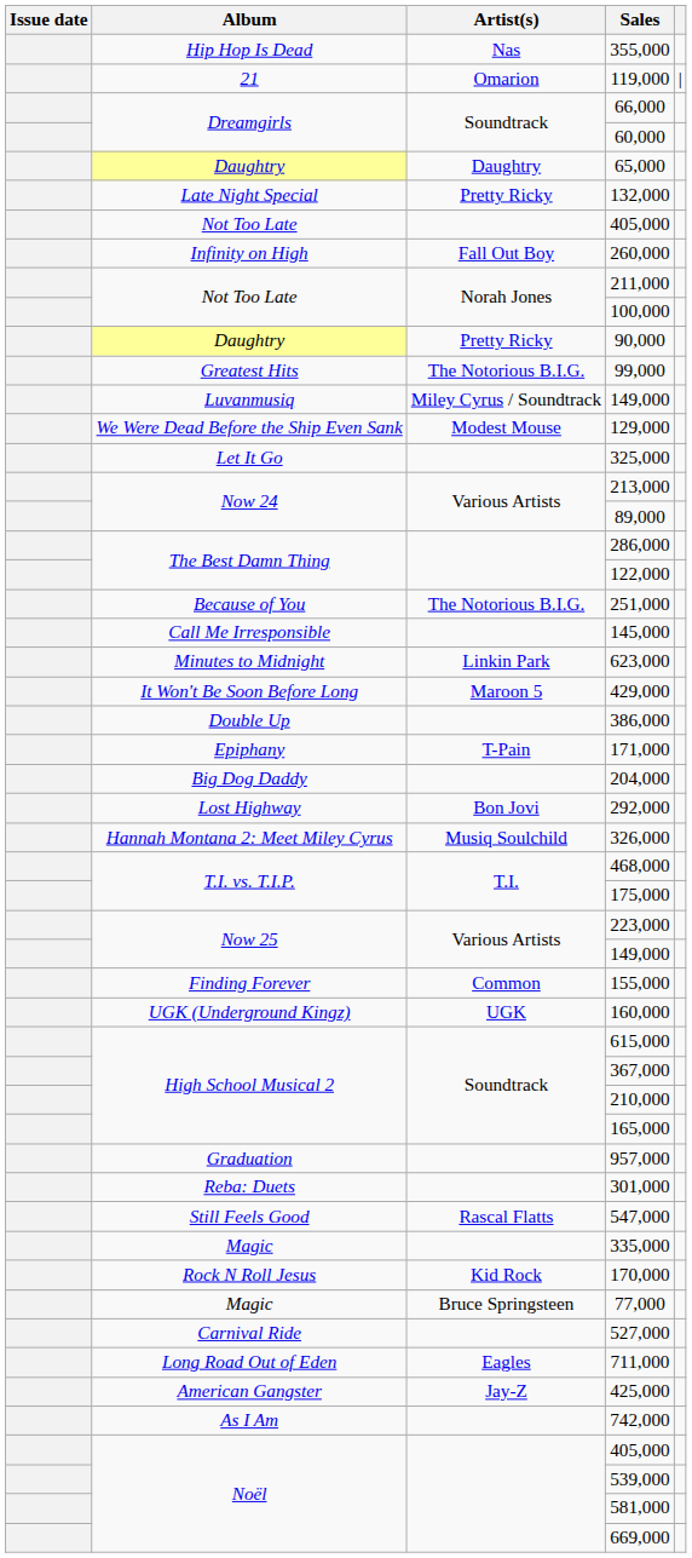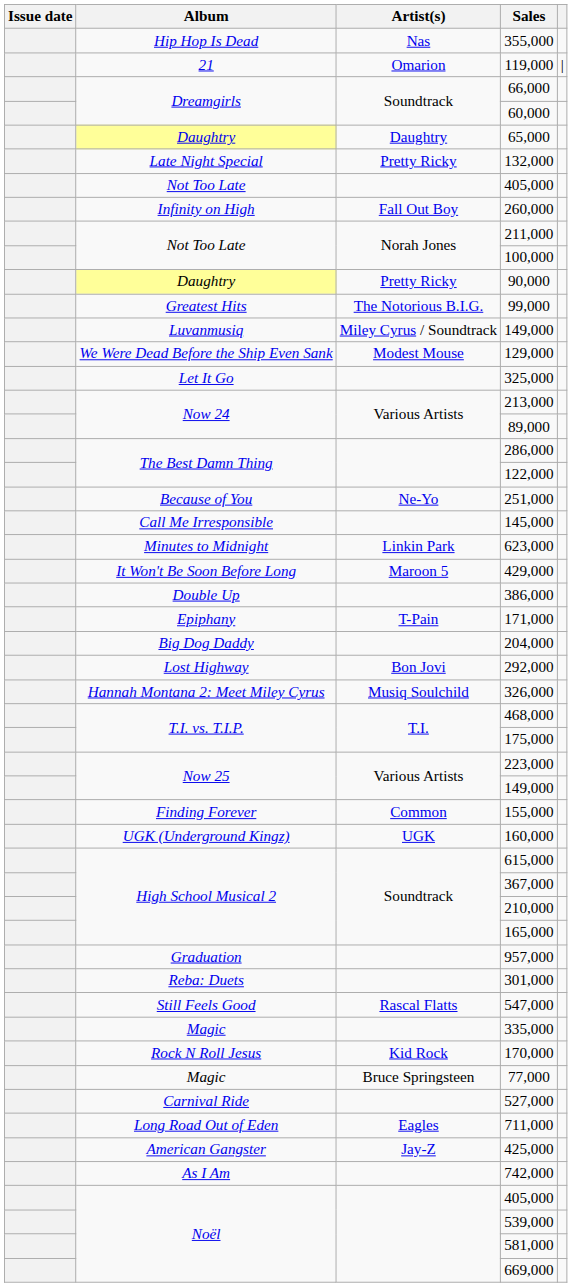251,000 | Artist(s): The Notorious B.I.G. -> Ne-Yo
